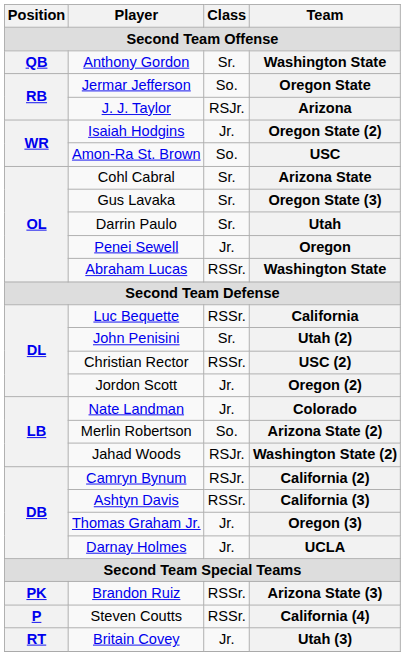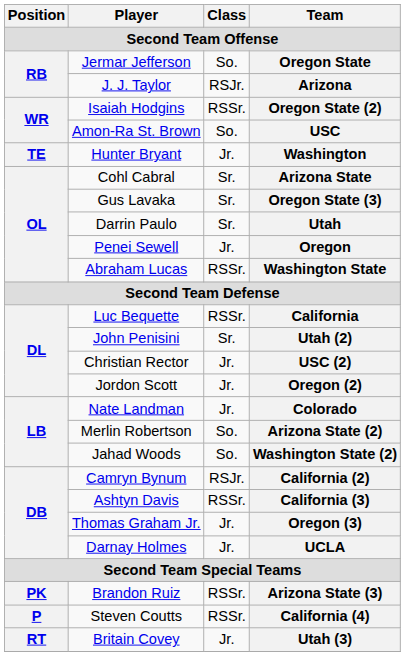- row: QB | Anthony Gordon | Sr. | Washington State
Isaiah Hodgins | Class: Jr. -> RSSr.
+ row: TE | Hunter Bryant | Jr. | Washington
Christian Rector | Class: RSSr. -> Jr.
Jahad Woods | Class: RSJr. -> So.
